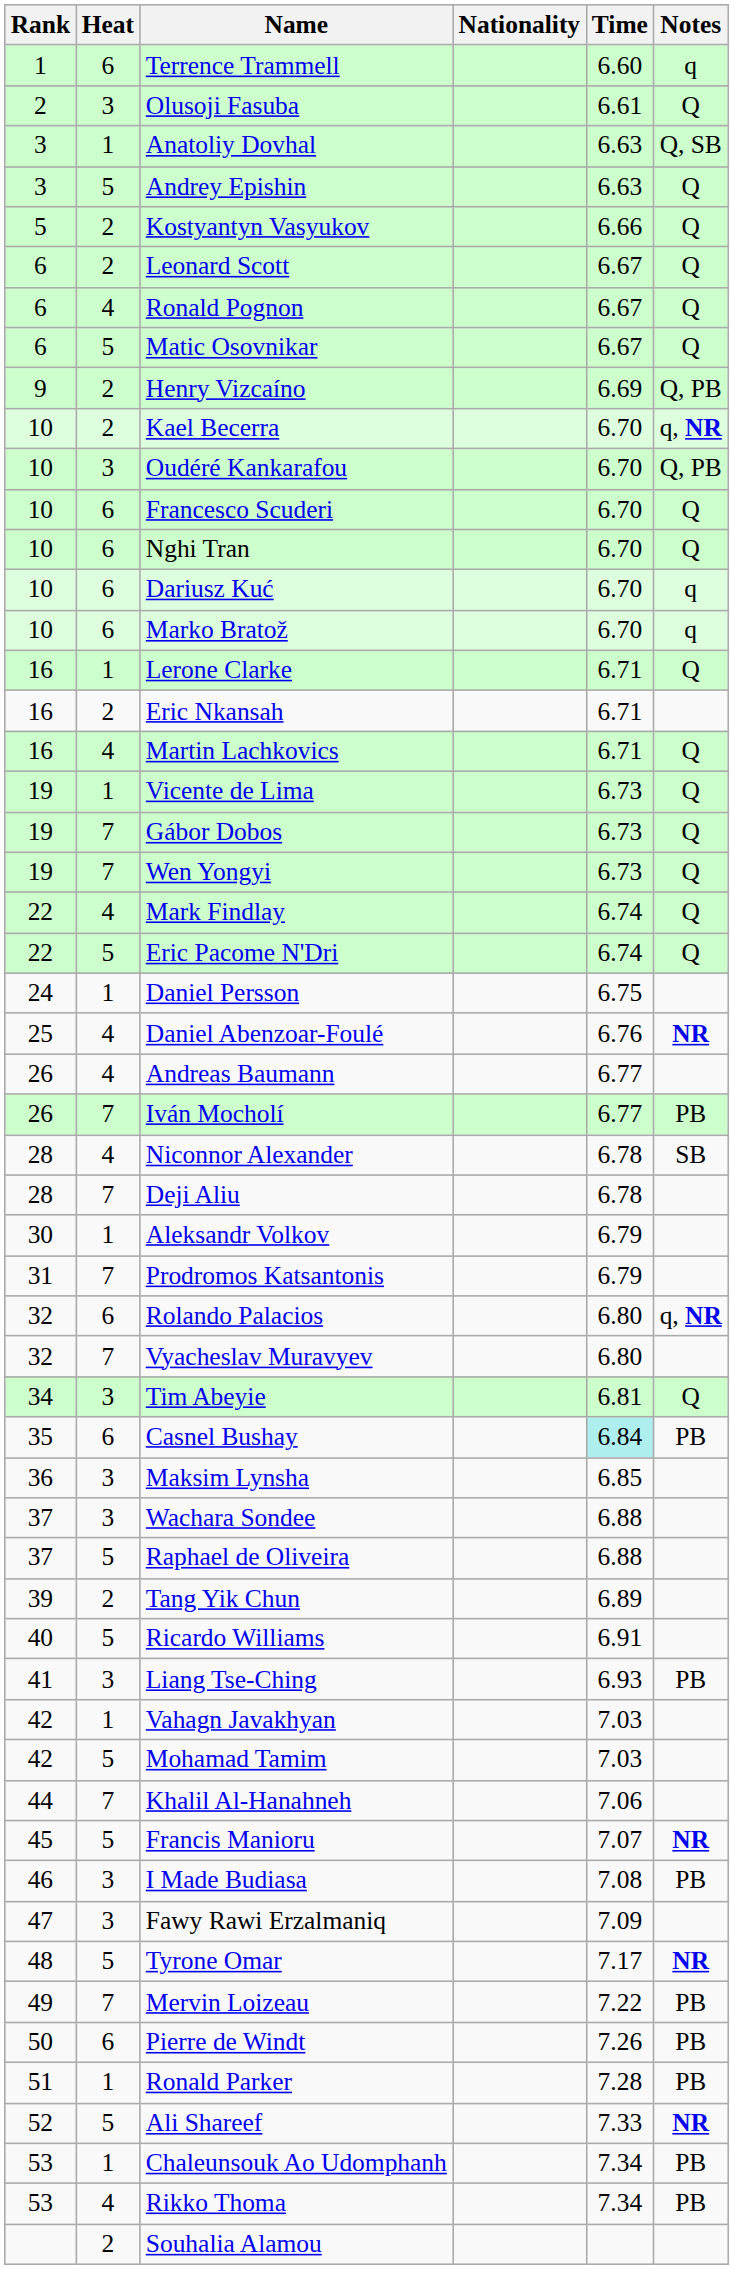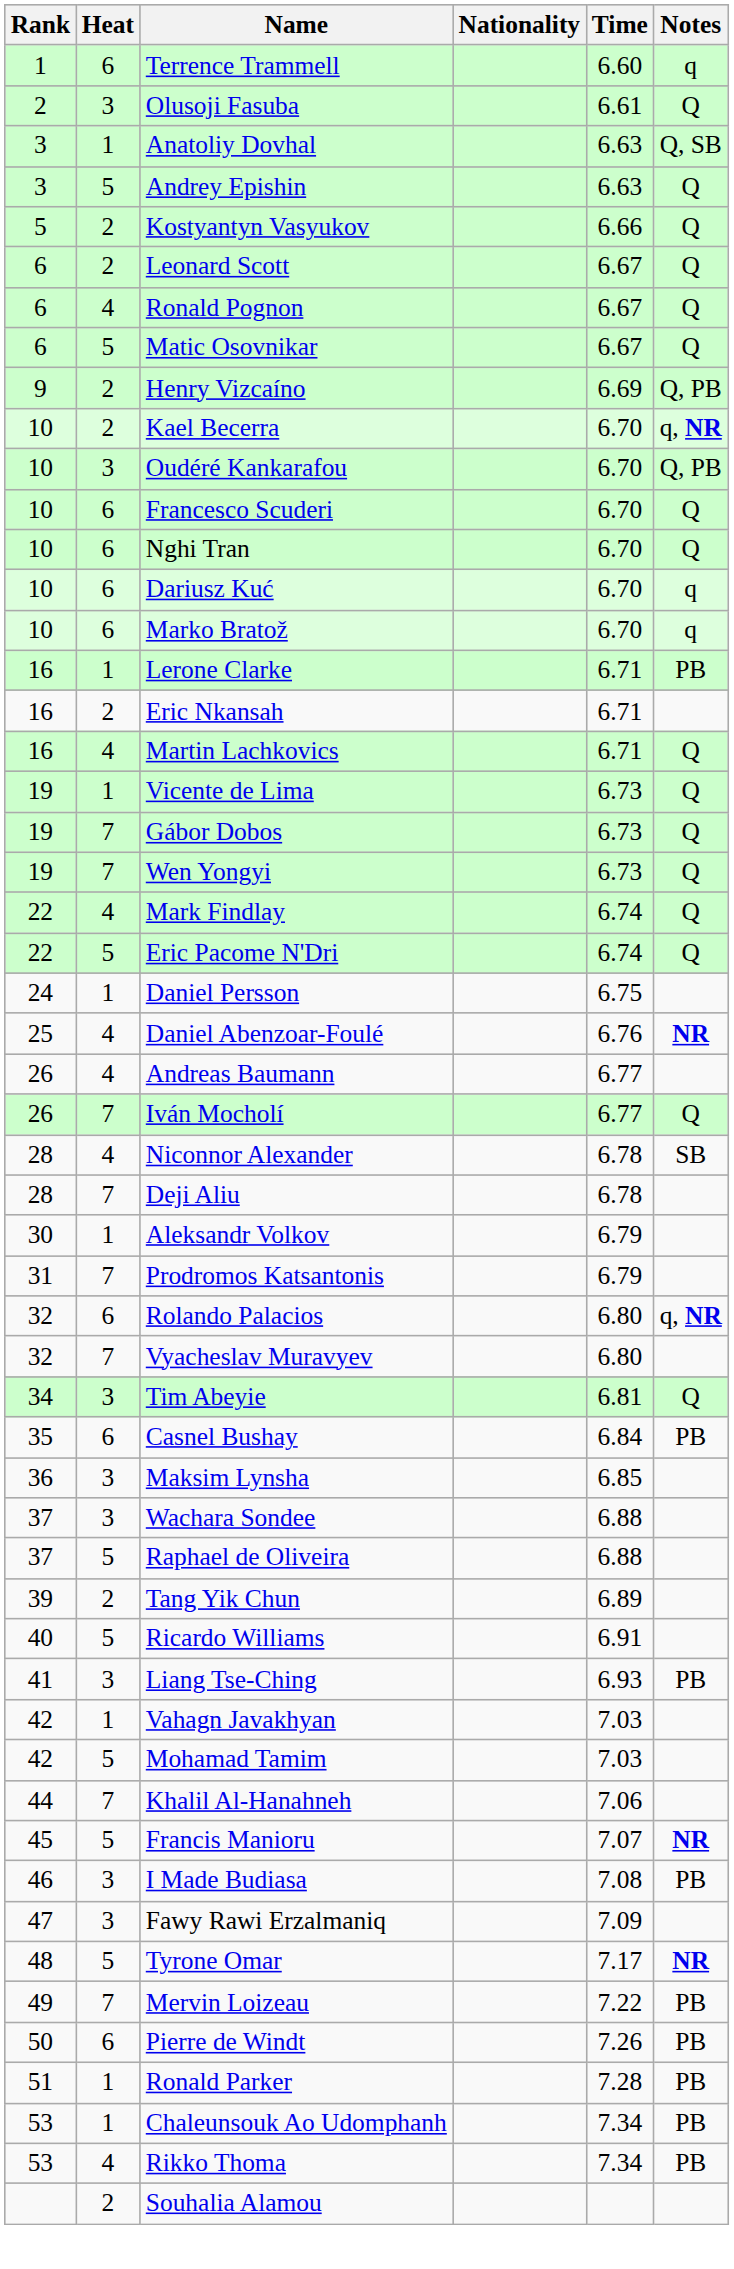Lerone Clarke | Notes: Q -> PB
Iván Mocholí | Notes: PB -> Q
Casnel Bushay | Time: paleturquoise background -> no background
- row: 52 | 5 | Ali Shareef | 7.33 | NR
